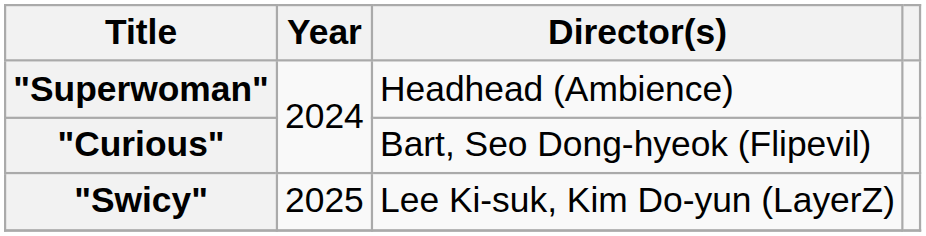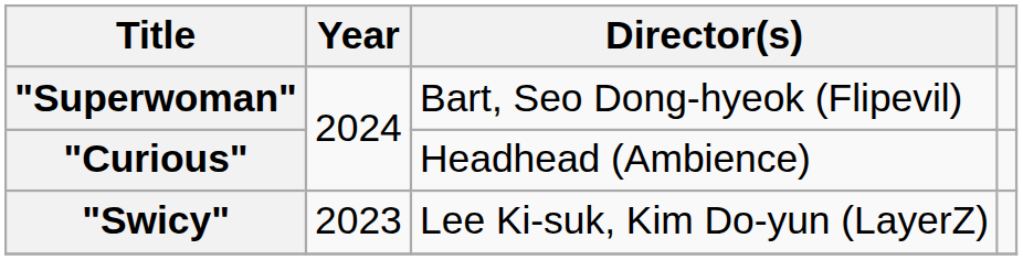"Superwoman" | Director(s): Headhead (Ambience) -> Bart, Seo Dong-hyeok (Flipevil)
"Curious" | Director(s): Bart, Seo Dong-hyeok (Flipevil) -> Headhead (Ambience)
"Swicy" | Year: 2025 -> 2023
